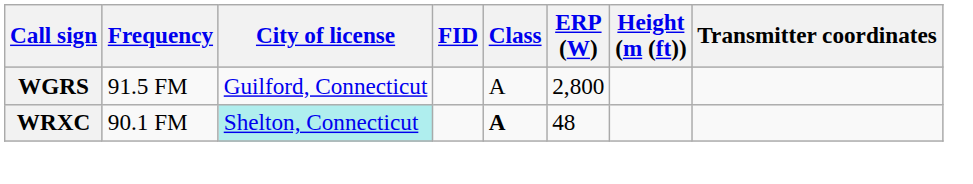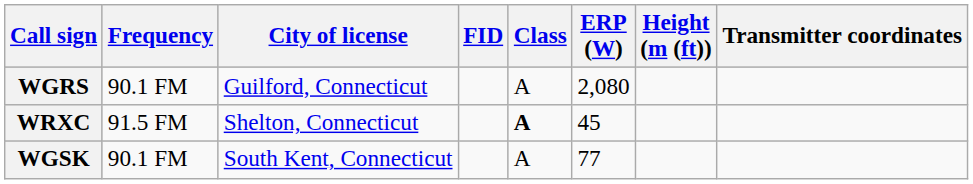WGRS | Frequency: 91.5 FM -> 90.1 FM
WGRS | ERP (W): 2,800 -> 2,080
WRXC | Frequency: 90.1 FM -> 91.5 FM
WRXC | City of license: paleturquoise background -> no background
WRXC | ERP (W): 48 -> 45
+ row: WGSK | 90.1 FM | South Kent, Connecticut | A | 77
